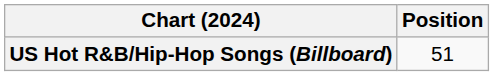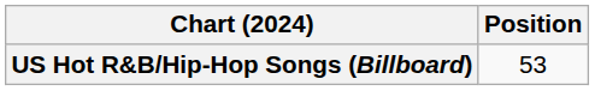US Hot R&B/Hip-Hop Songs (Billboard) | Position: 51 -> 53
